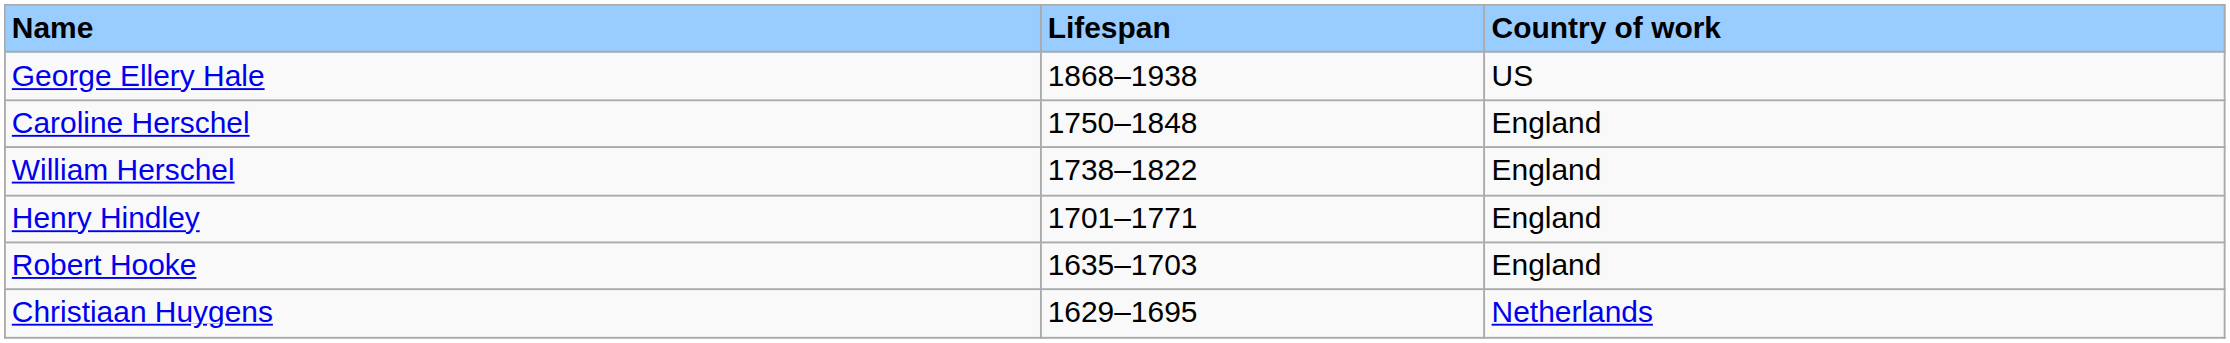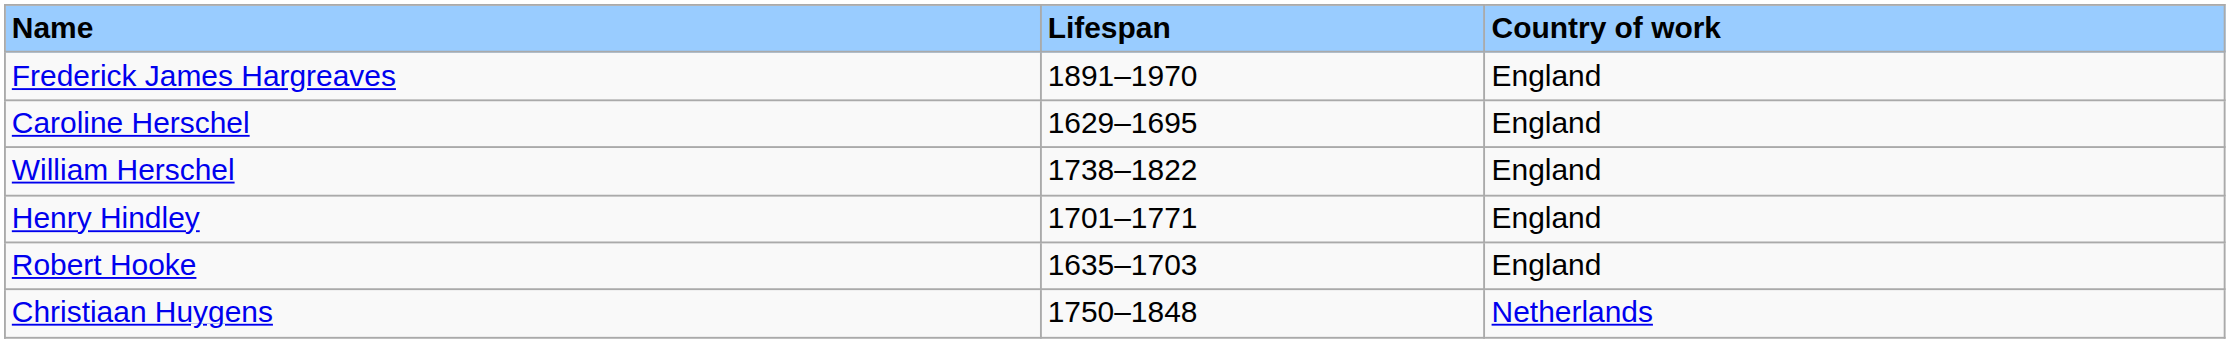- row: George Ellery Hale | 1868–1938 | US
+ row: Frederick James Hargreaves | 1891–1970 | England
Caroline Herschel | Lifespan: 1750–1848 -> 1629–1695
Christiaan Huygens | Lifespan: 1629–1695 -> 1750–1848
